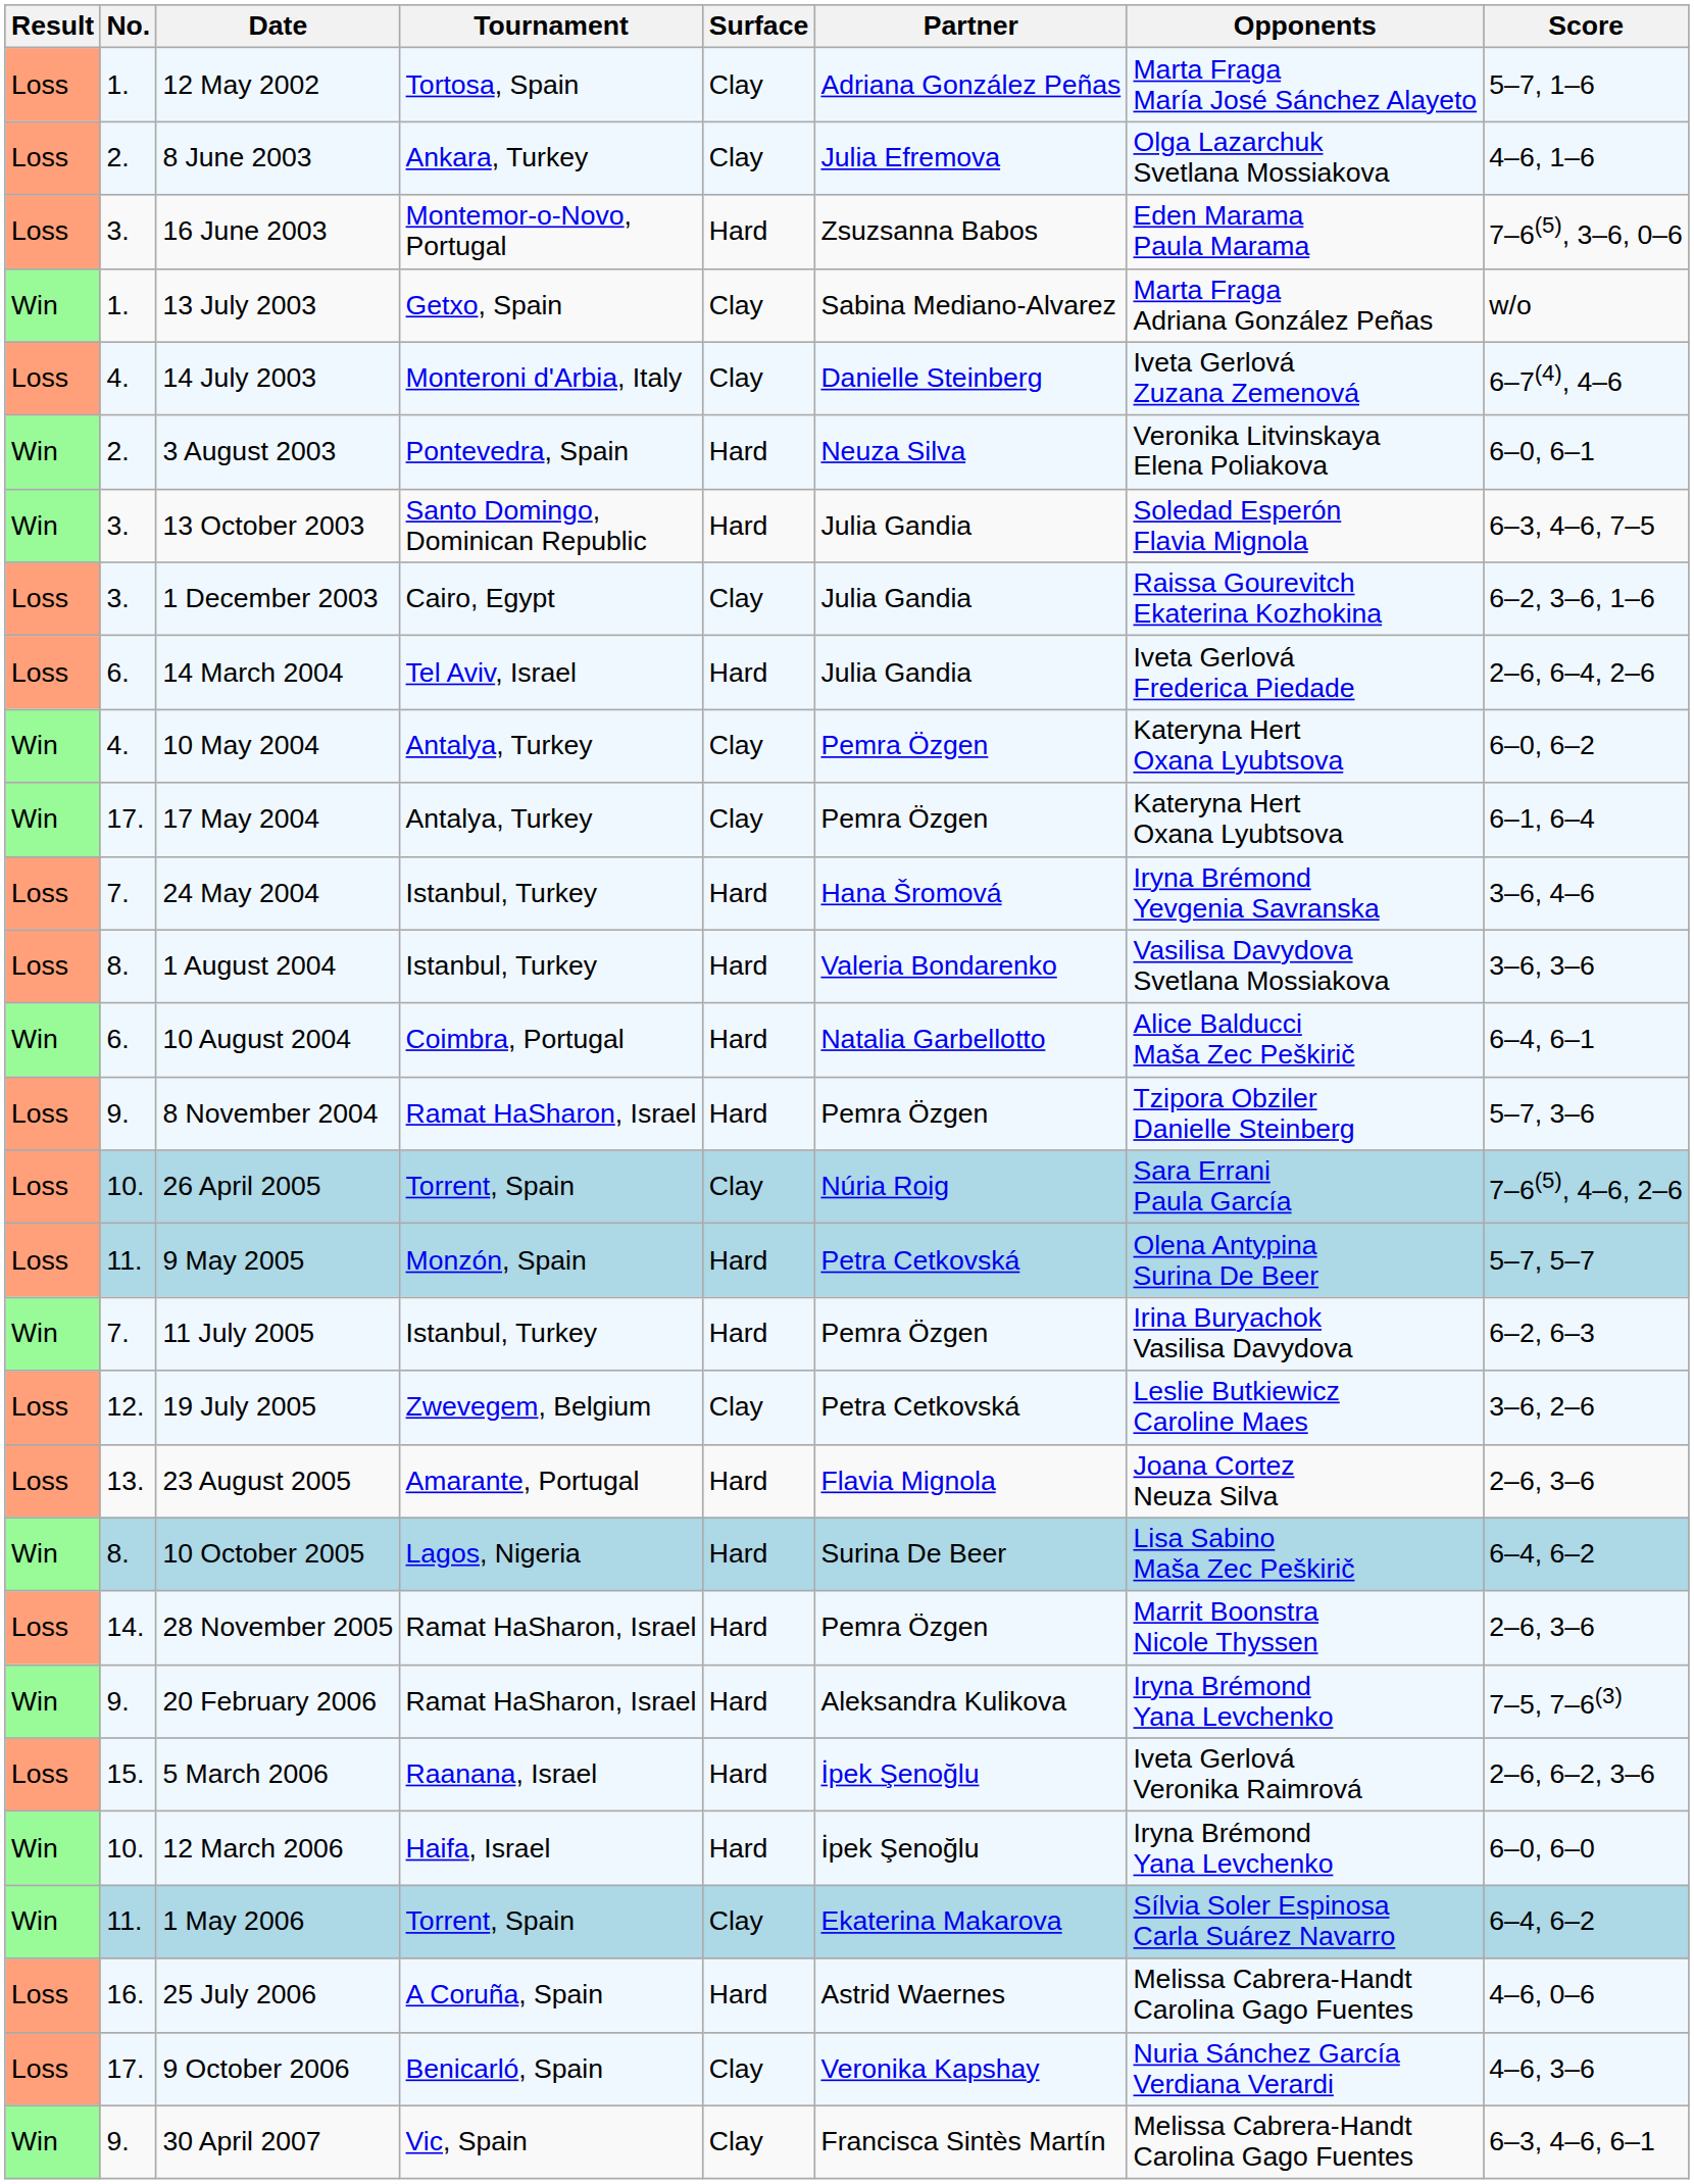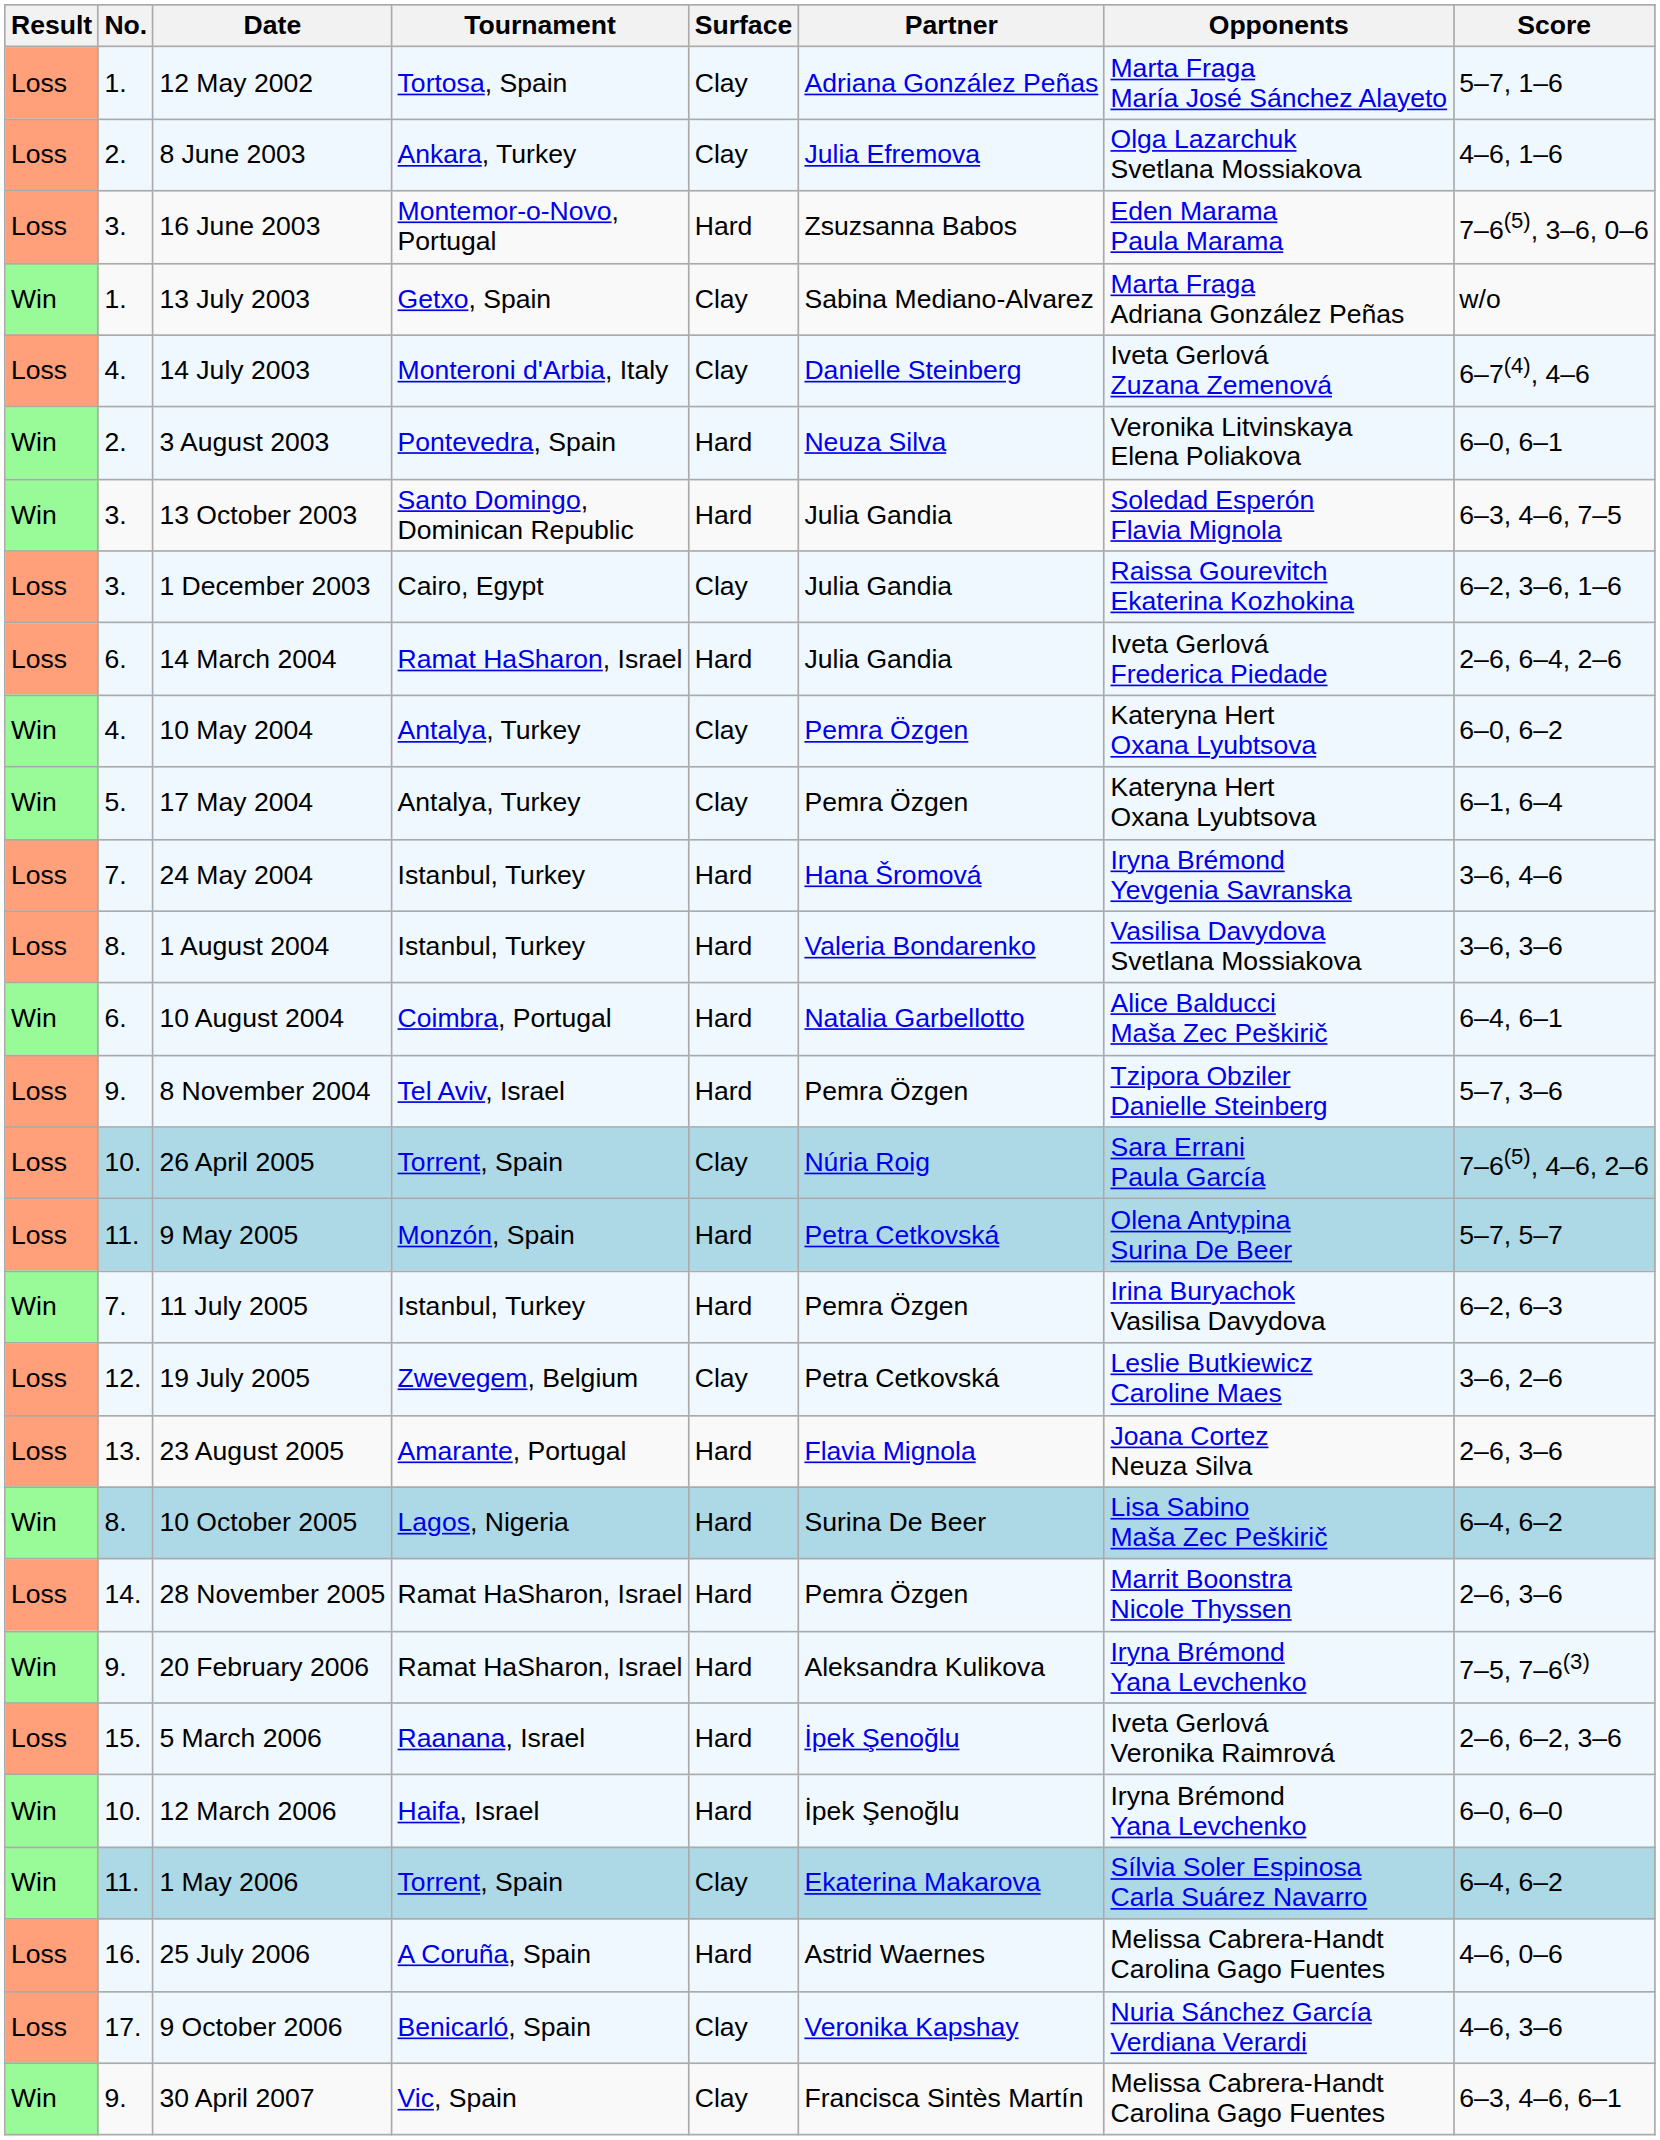14 March 2004 | Tournament: Tel Aviv, Israel -> Ramat HaSharon, Israel
17 May 2004 | No.: 17. -> 5.
8 November 2004 | Tournament: Ramat HaSharon, Israel -> Tel Aviv, Israel
